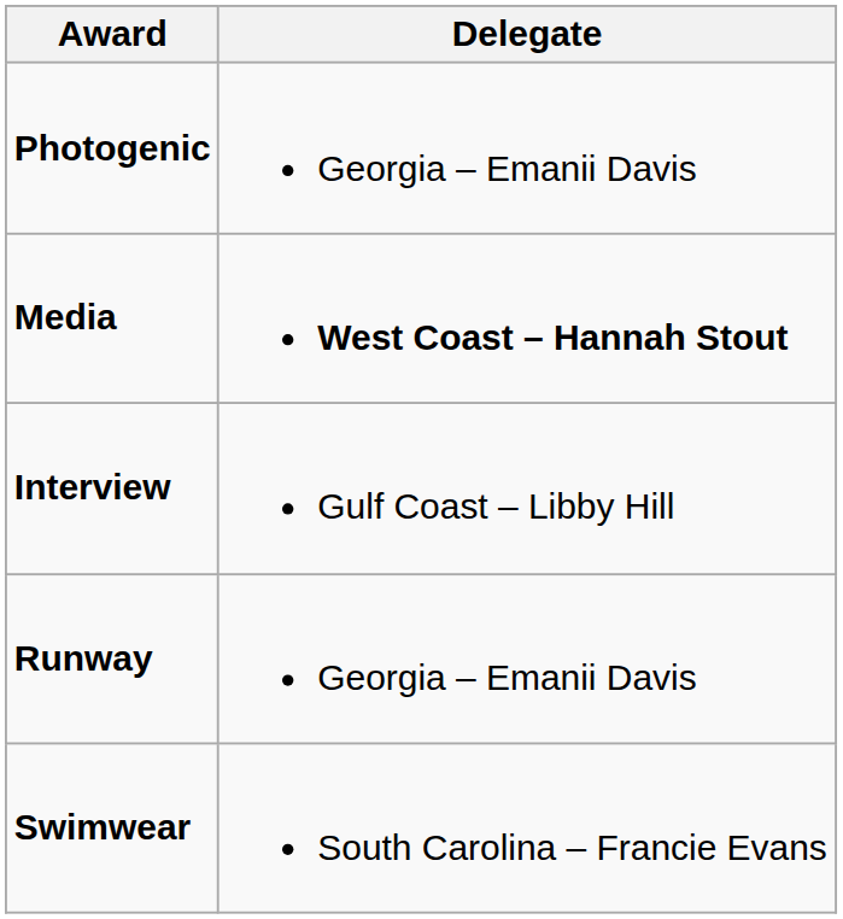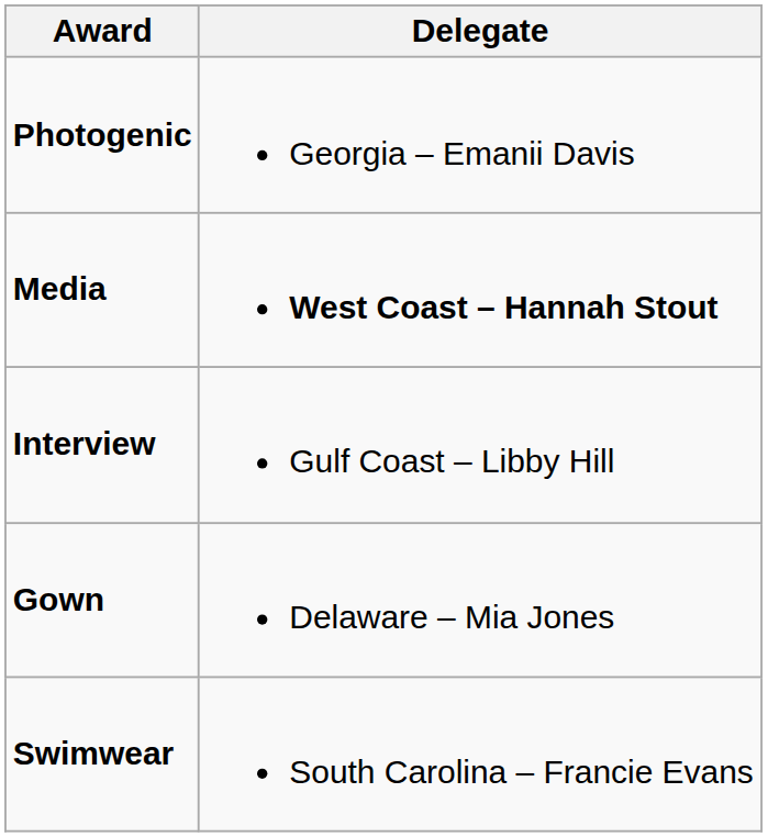- row: Runway | Georgia – Emanii Davis
+ row: Gown | Delaware – Mia Jones
